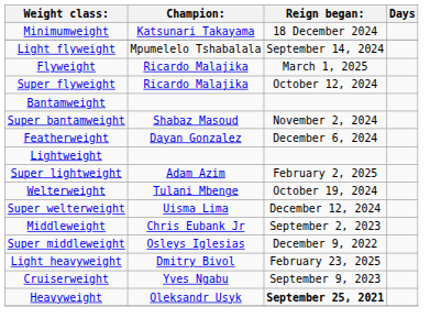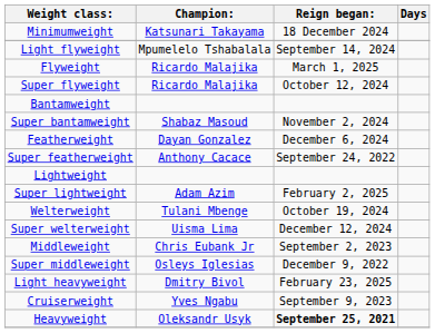+ row: Super featherweight | Anthony Cacace | September 24, 2022
